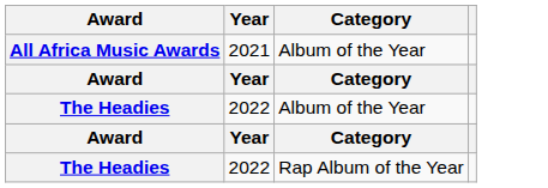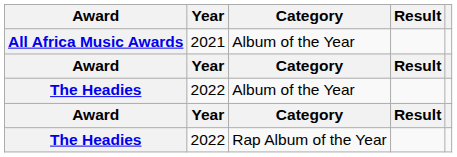+ column: Result | Result | Result
